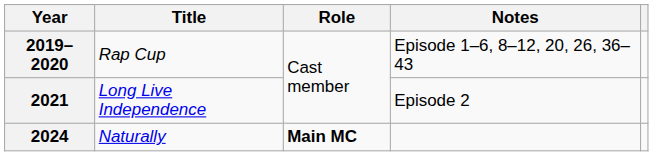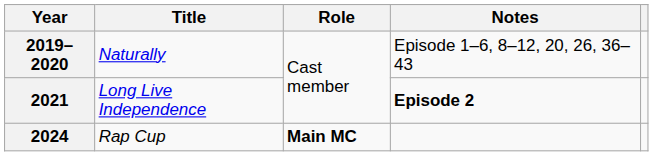2019–2020 | Title: Rap Cup -> Naturally
2021 | Notes: normal -> bold
2024 | Title: Naturally -> Rap Cup
